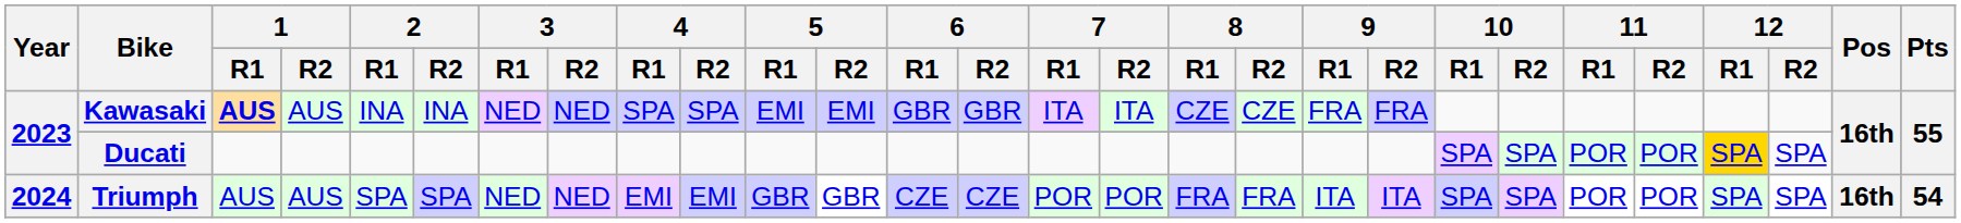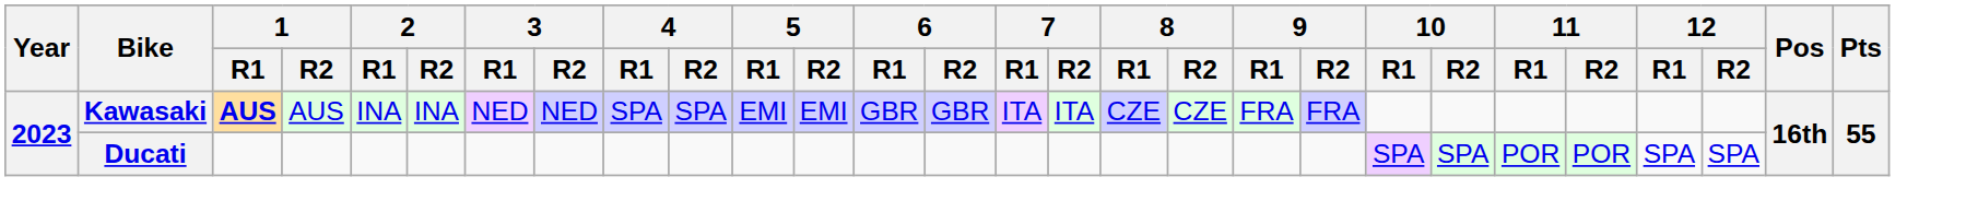Ducati | 12 / R1: gold background -> no background
- row: 2024 | Triumph | AUS | AUS | SPA | SPA | NED | NED | EMI | EMI | GBR | GBR | CZE | CZE | POR | POR | FRA | FRA | ITA | ITA | SPA | SPA | POR | POR | SPA | SPA | 16th | 54
